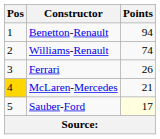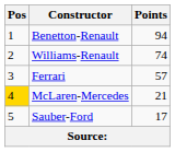Ferrari | Points: 26 -> 57
Sauber-Ford | Points: lightyellow background -> no background
